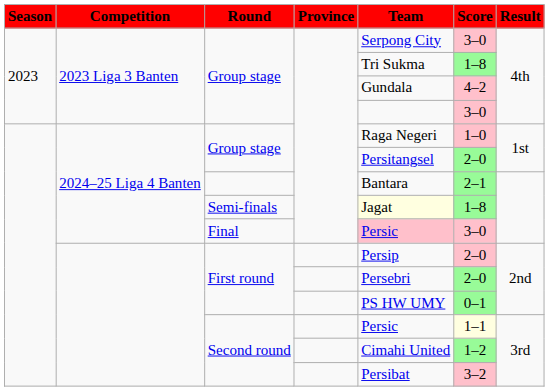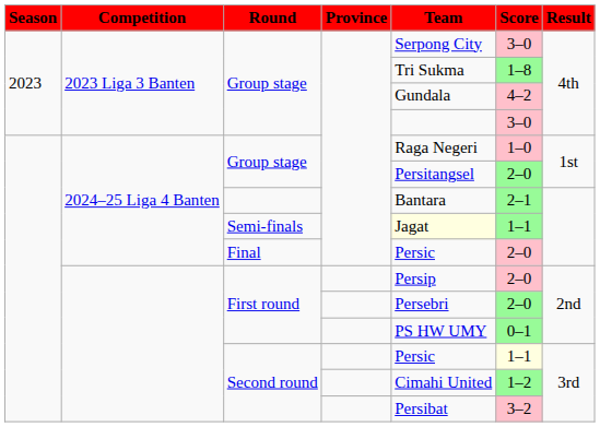Semi-finals | Score: 1–8 -> 1–1
Final | Team: pink background -> no background
Final | Score: 3–0 -> 2–0
